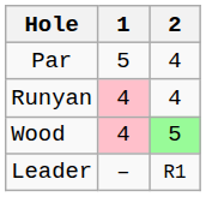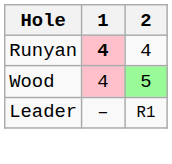- row: Par | 5 | 4
Runyan | 1: normal -> bold
